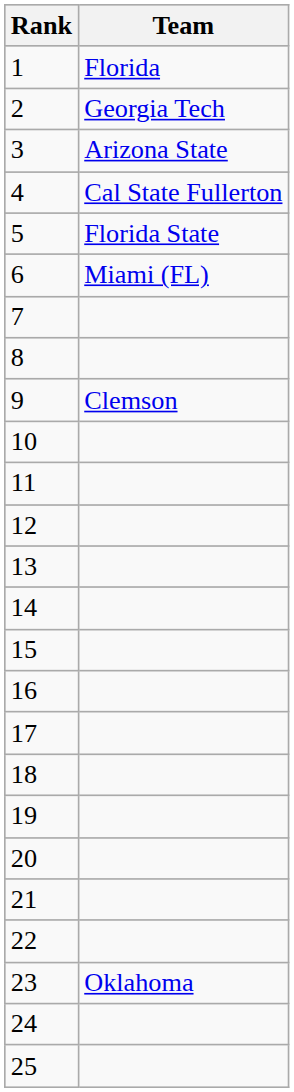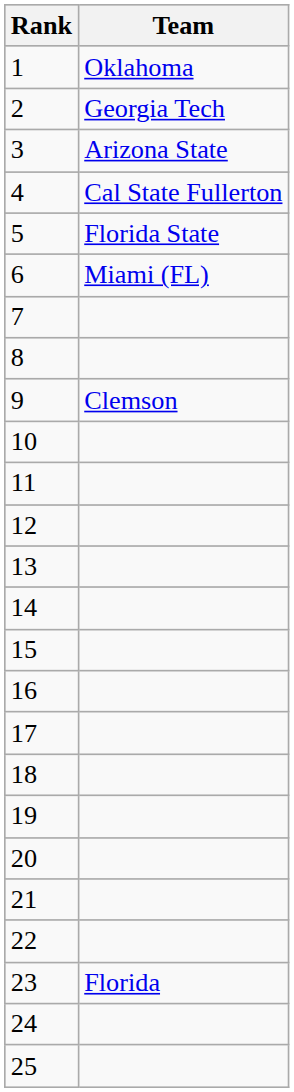1 | Team: Florida -> Oklahoma
23 | Team: Oklahoma -> Florida
